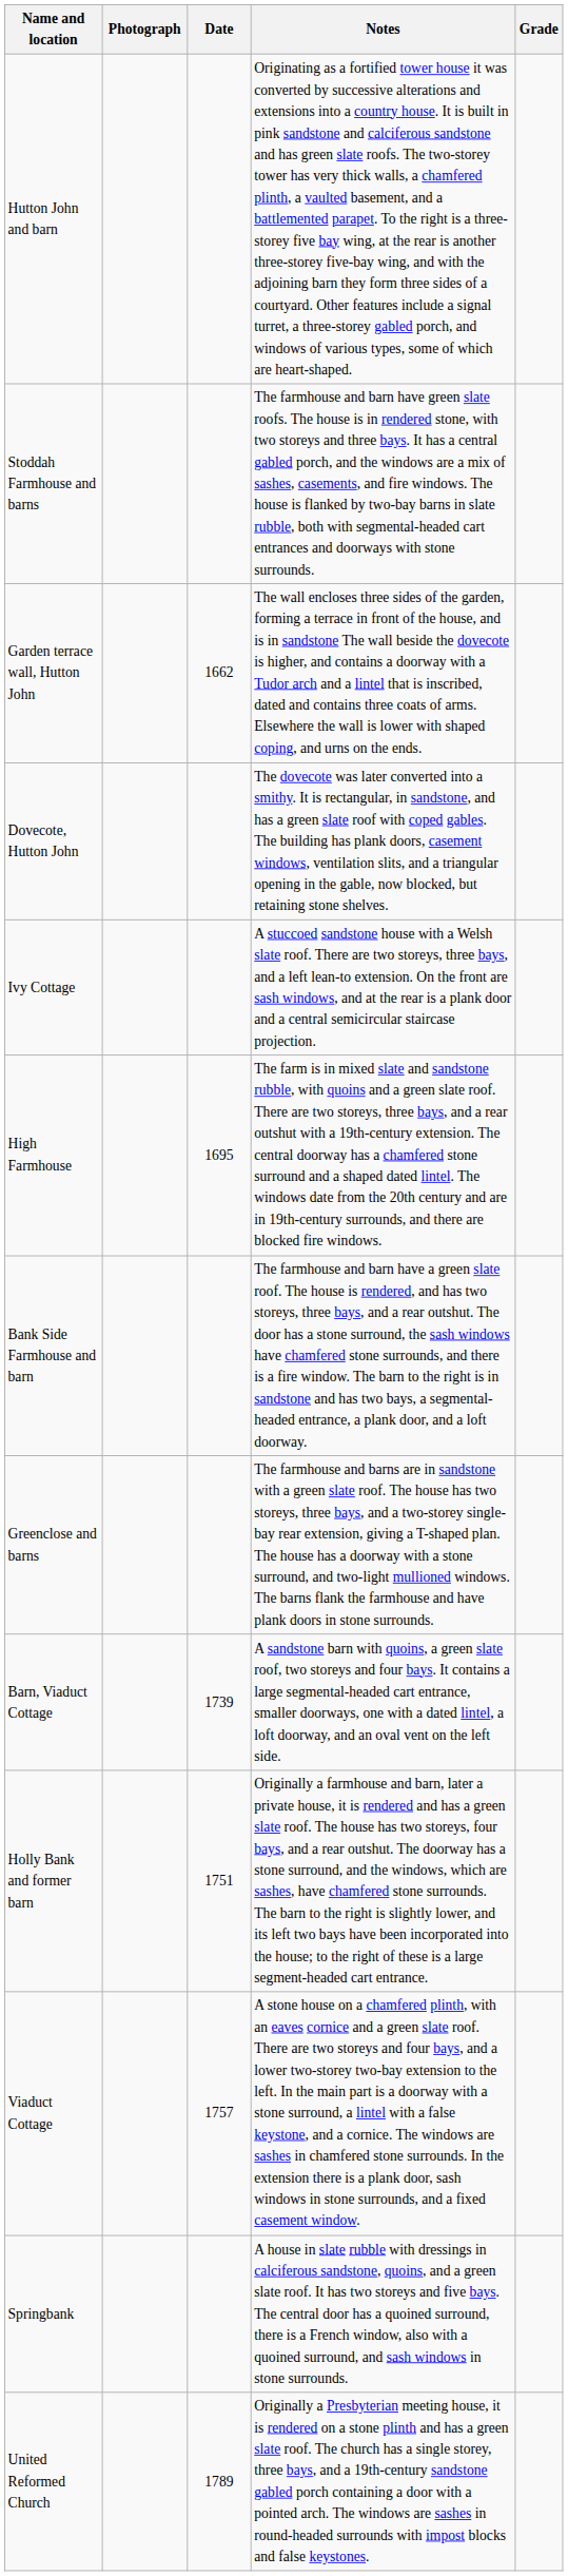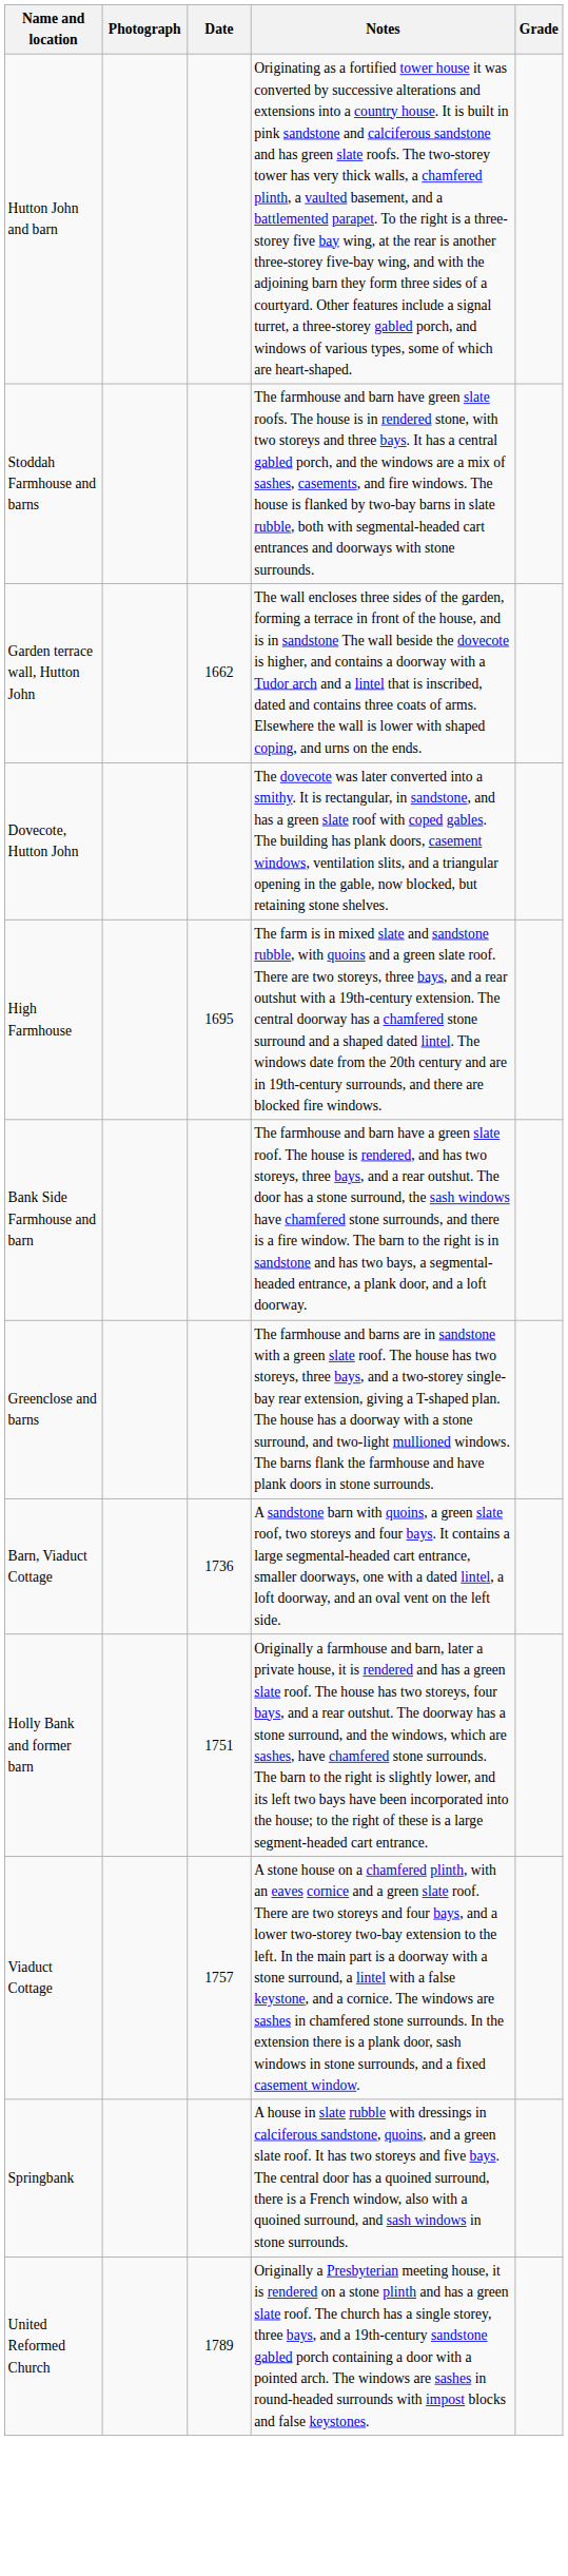- row: Ivy Cottage | A stuccoed sandstone house with a Welsh slate roof. There are two storeys, three bays, and a left lean-to extension. On the front are sash windows, and at the rear is a plank door and a central semicircular staircase projection.
Barn, Viaduct Cottage | Date: 1739 -> 1736
